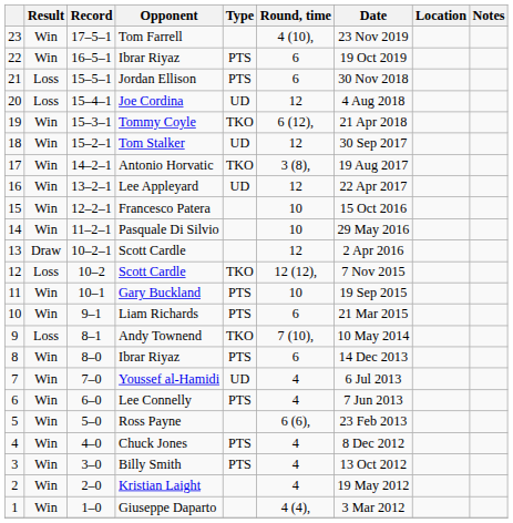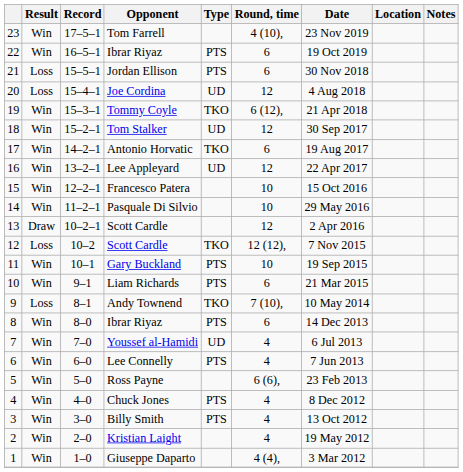Antonio Horvatic | Round, time: 3 (8), -> 6
